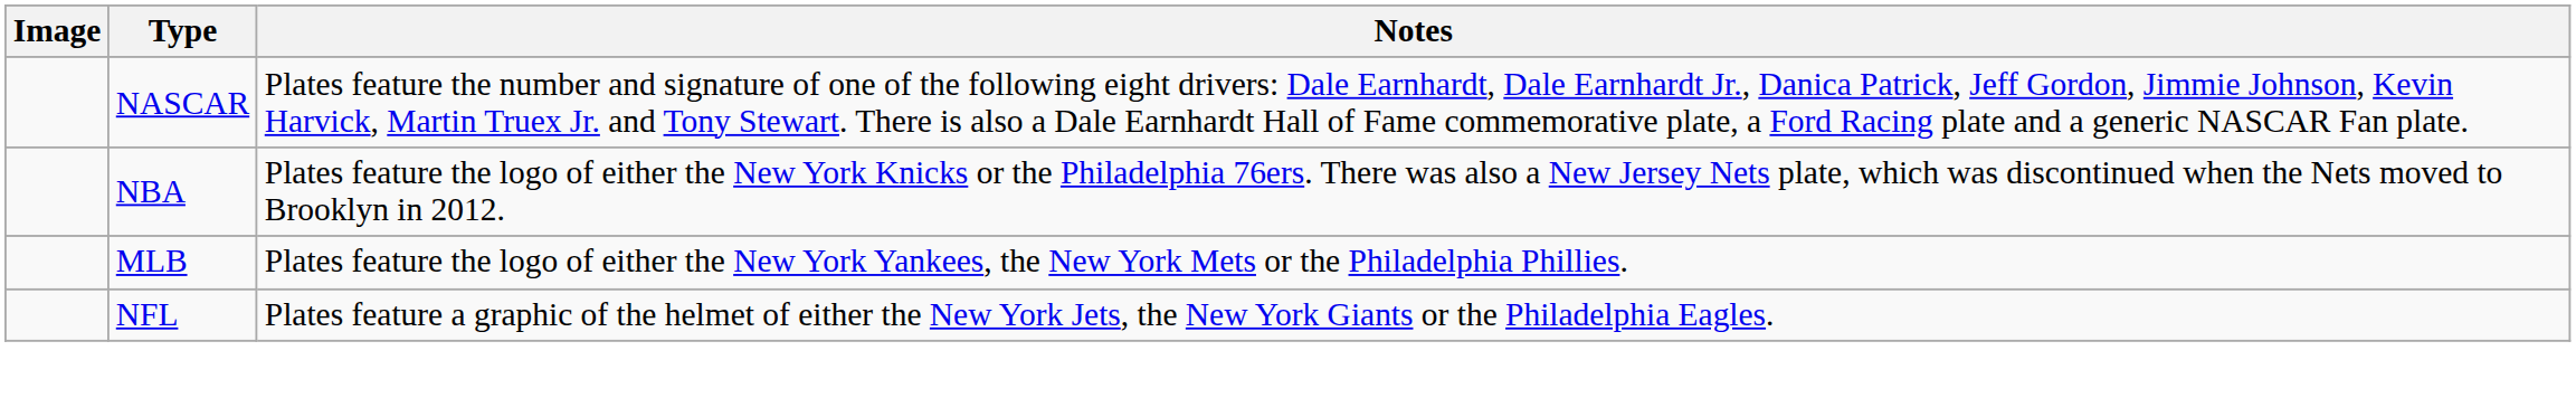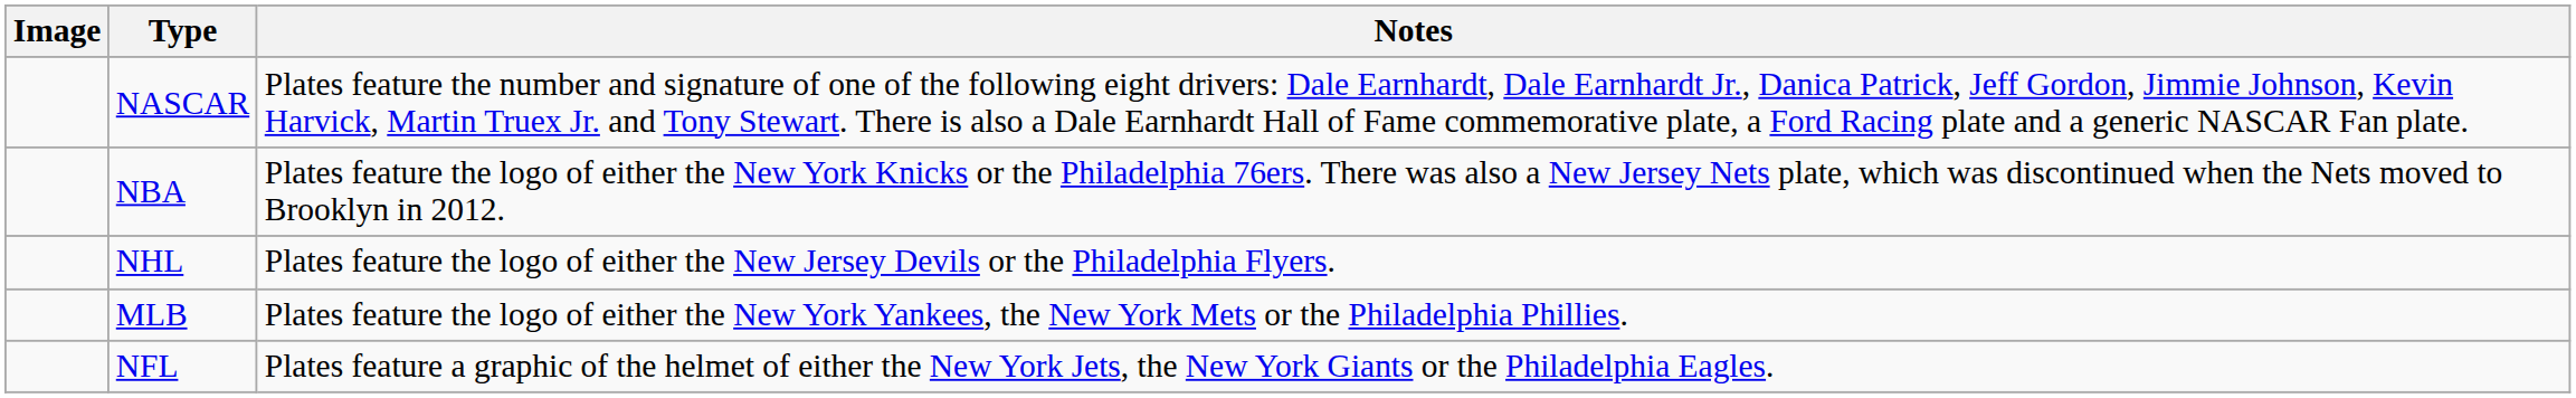+ row: NHL | Plates feature the logo of either the New Jersey Devils or the Philadelphia Flyers.
